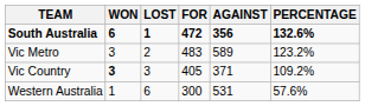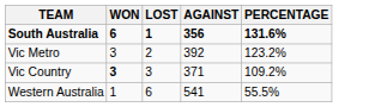- column: FOR | 472 | 483 | 405 | 300
South Australia | PERCENTAGE: 132.6% -> 131.6%
Vic Metro | AGAINST: 589 -> 392
Western Australia | AGAINST: 531 -> 541
Western Australia | PERCENTAGE: 57.6% -> 55.5%
